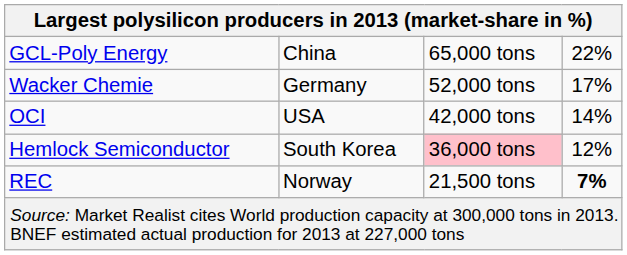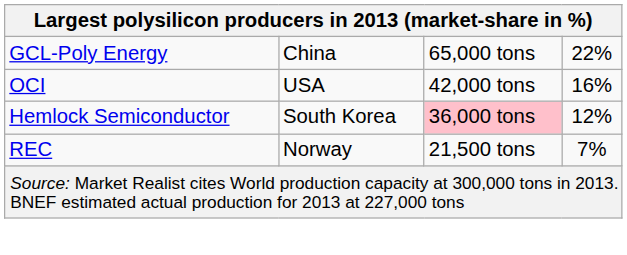- row: Wacker Chemie | Germany | 52,000 tons | 17%
OCI | column 4: 14% -> 16%
REC | column 4: bold -> normal
